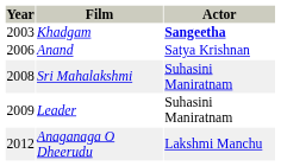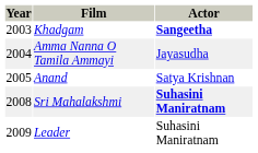+ row: 2004 | Amma Nanna O Tamila Ammayi | Jayasudha
Anand | Year: 2006 -> 2005
Sri Mahalakshmi | Actor: normal -> bold
- row: 2012 | Anaganaga O Dheerudu | Lakshmi Manchu
